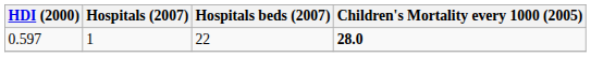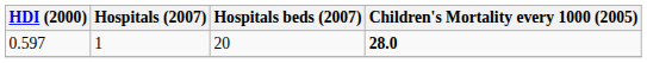0.597 | Hospitals beds (2007): 22 -> 20
